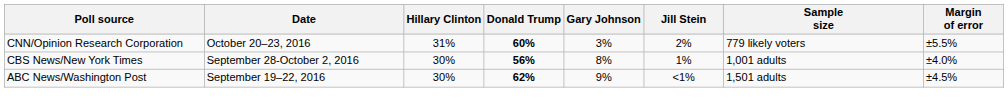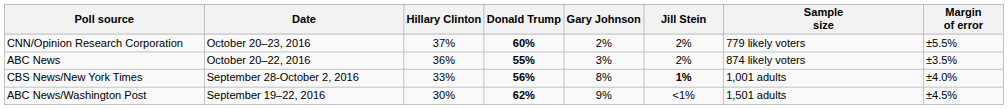CNN/Opinion Research Corporation | Hillary Clinton: 31% -> 37%
CNN/Opinion Research Corporation | Gary Johnson: 3% -> 2%
+ row: ABC News | October 20–22, 2016 | 36% | 55% | 3% | 2% | 874 likely voters | ±3.5%
CBS News/New York Times | Hillary Clinton: 30% -> 33%
CBS News/New York Times | Jill Stein: normal -> bold
